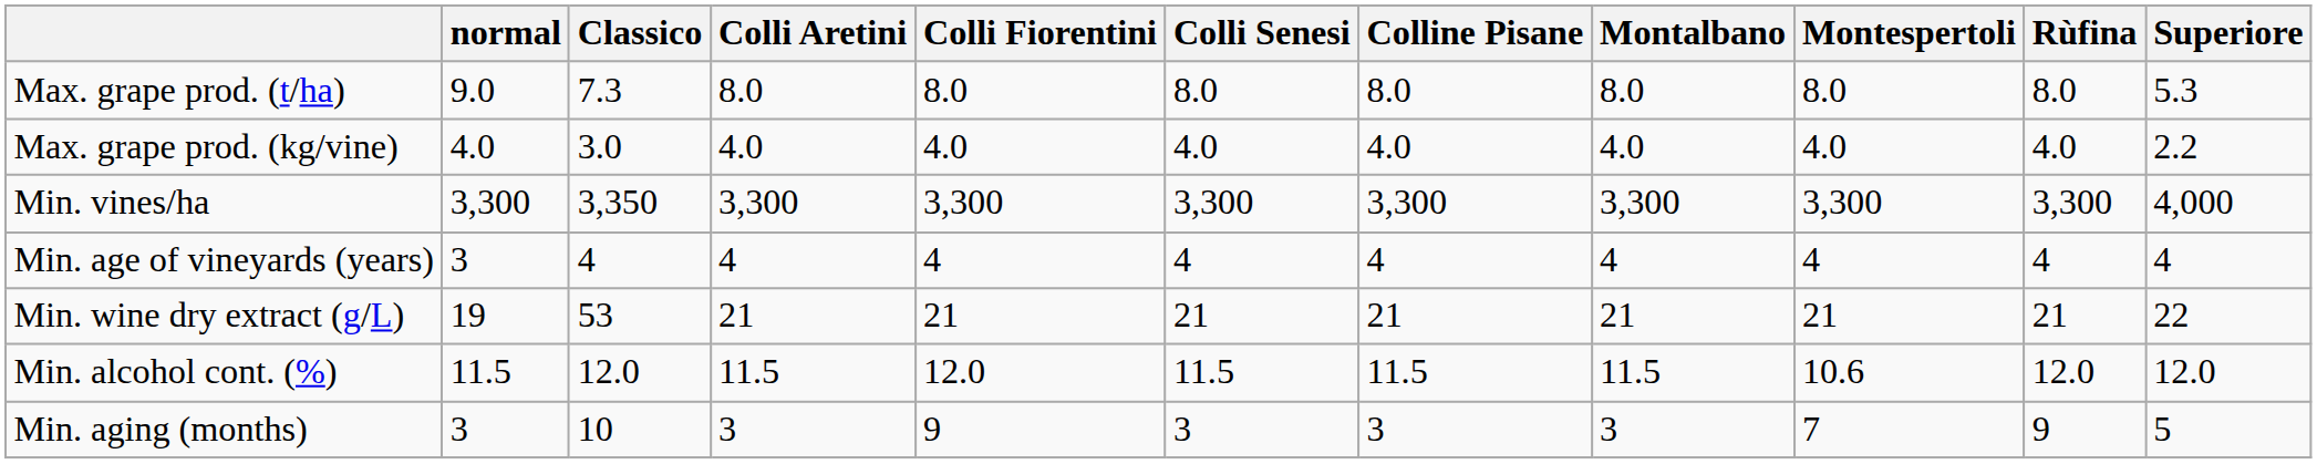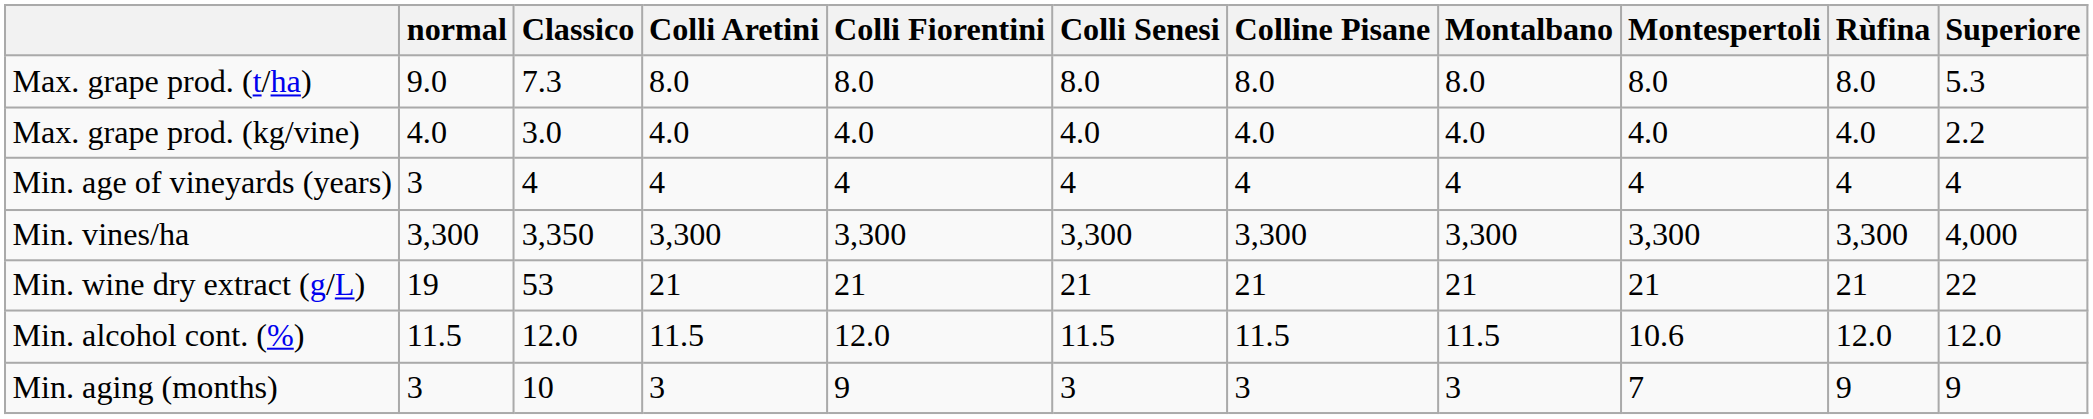rows swapped: Min. vines/ha <-> Min. age of vineyards (years)
Min. aging (months) | Superiore: 5 -> 9
